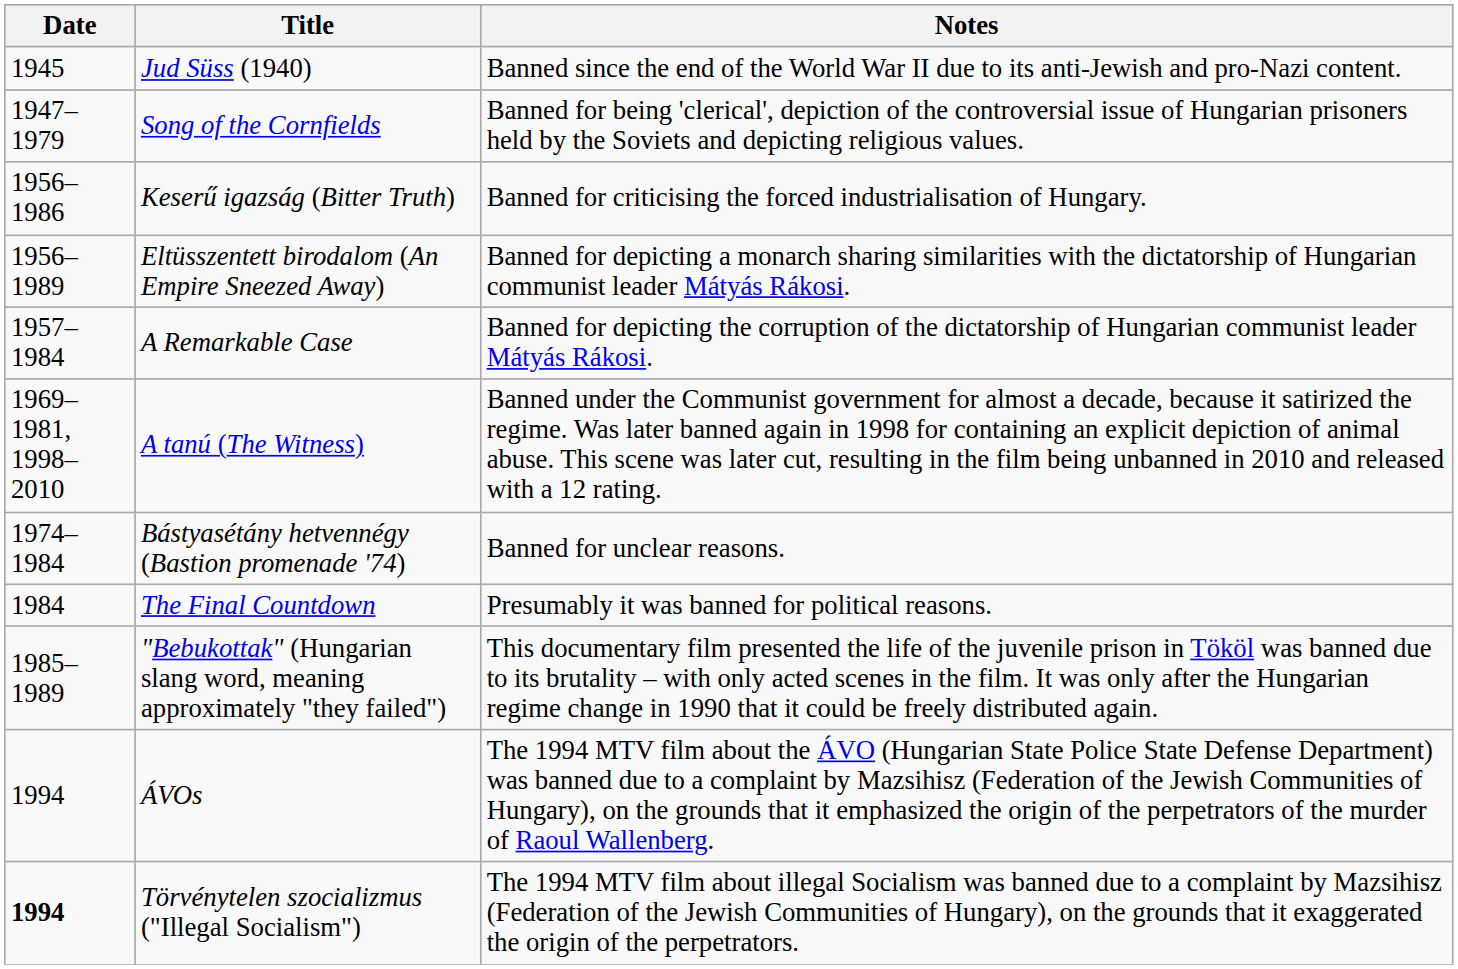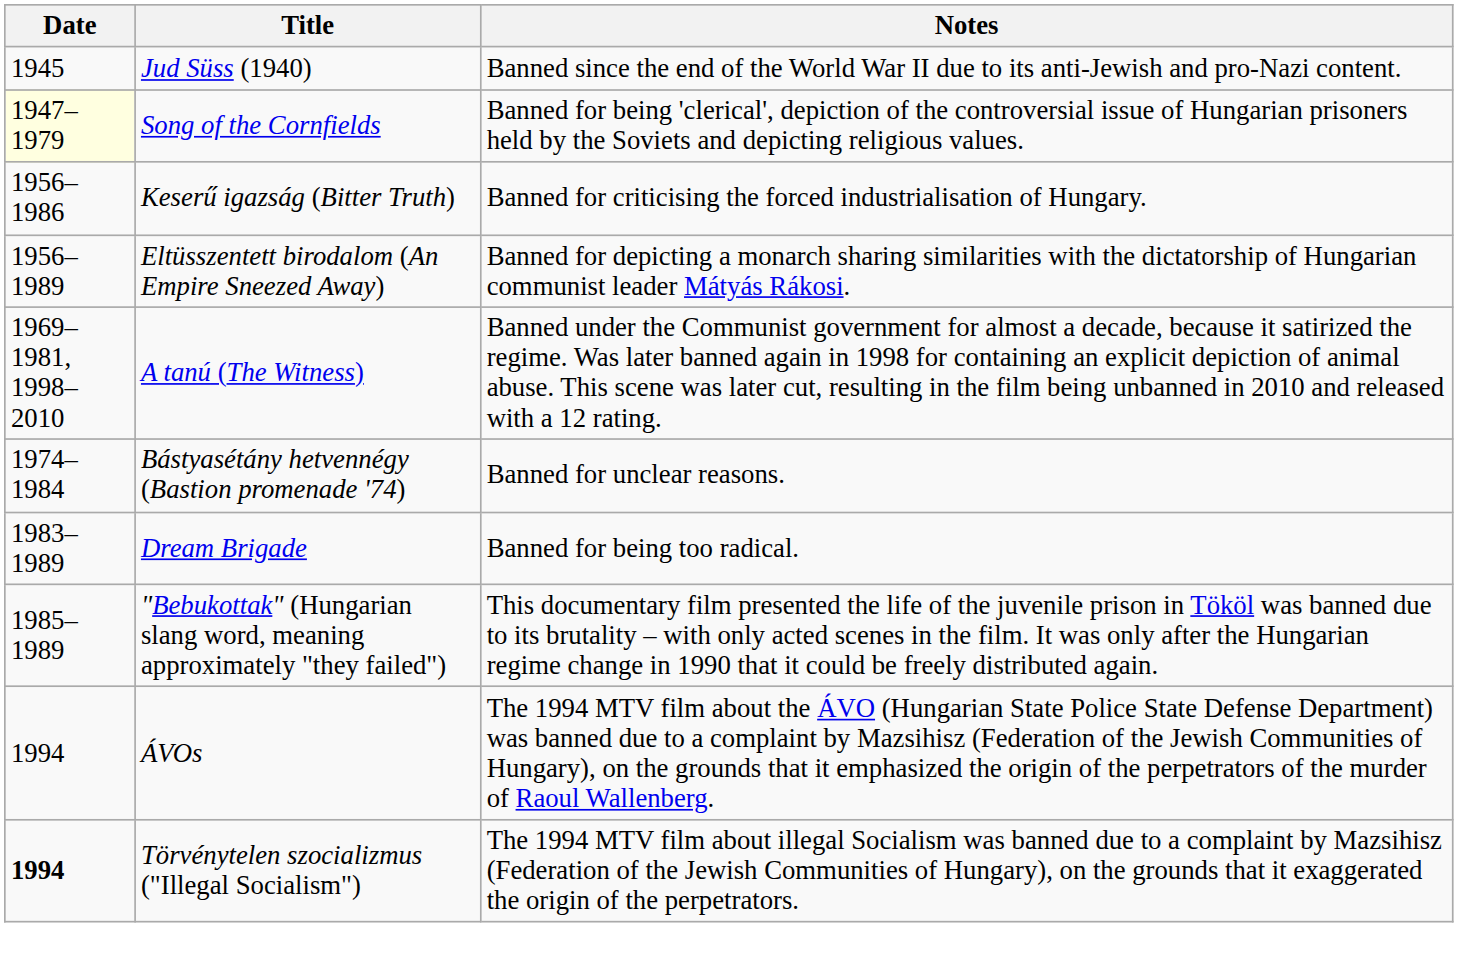Song of the Cornfields | Date: no background -> lightyellow background
- row: 1957–1984 | A Remarkable Case | Banned for depicting the corruption of the dictatorship of Hungarian communist leader Mátyás Rákosi.
+ row: 1983–1989 | Dream Brigade | Banned for being too radical.
- row: 1984 | The Final Countdown | Presumably it was banned for political reasons.
